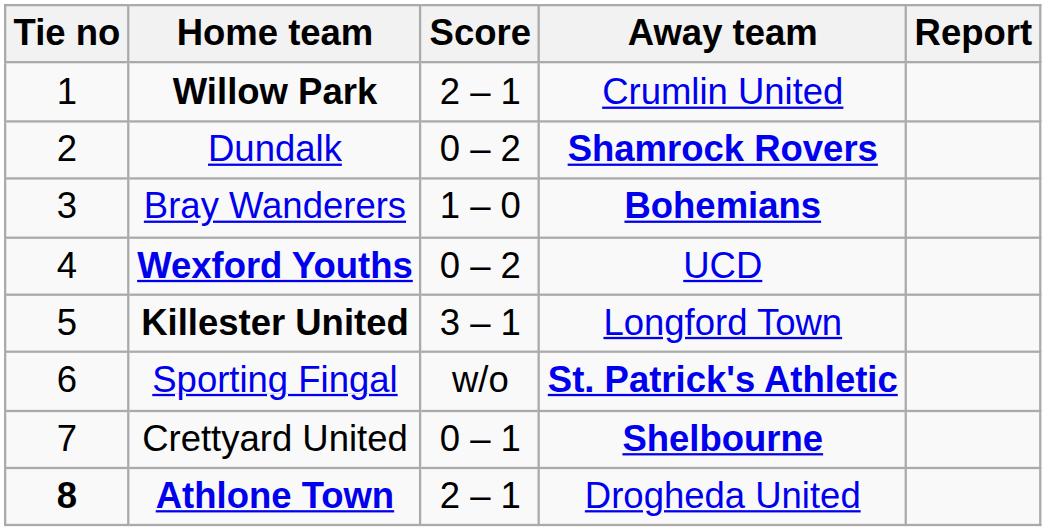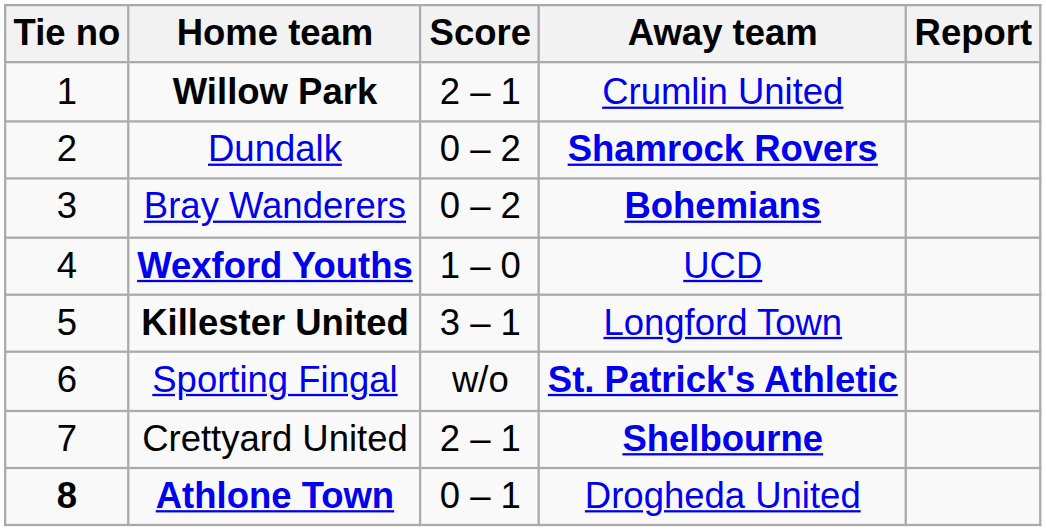Bray Wanderers | Score: 1 – 0 -> 0 – 2
Wexford Youths | Score: 0 – 2 -> 1 – 0
Crettyard United | Score: 0 – 1 -> 2 – 1
Athlone Town | Score: 2 – 1 -> 0 – 1
